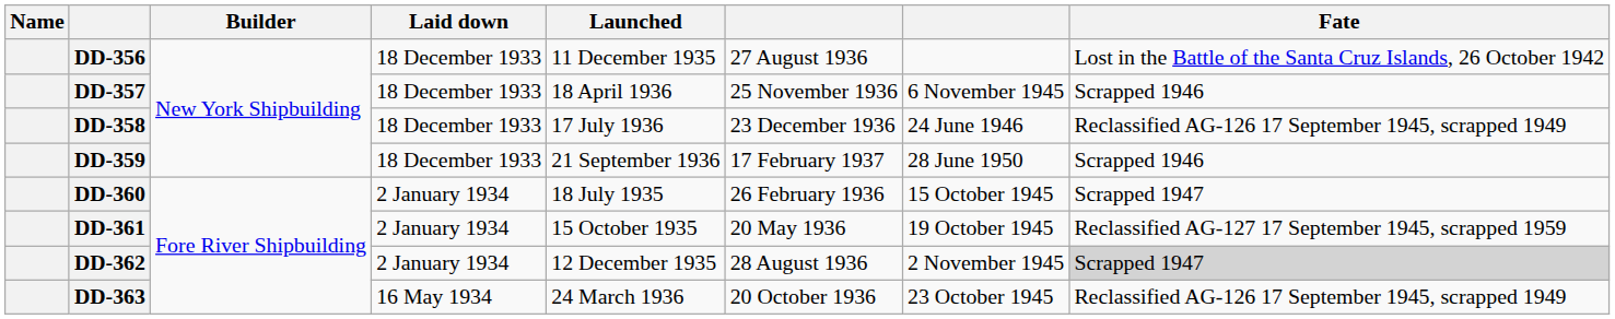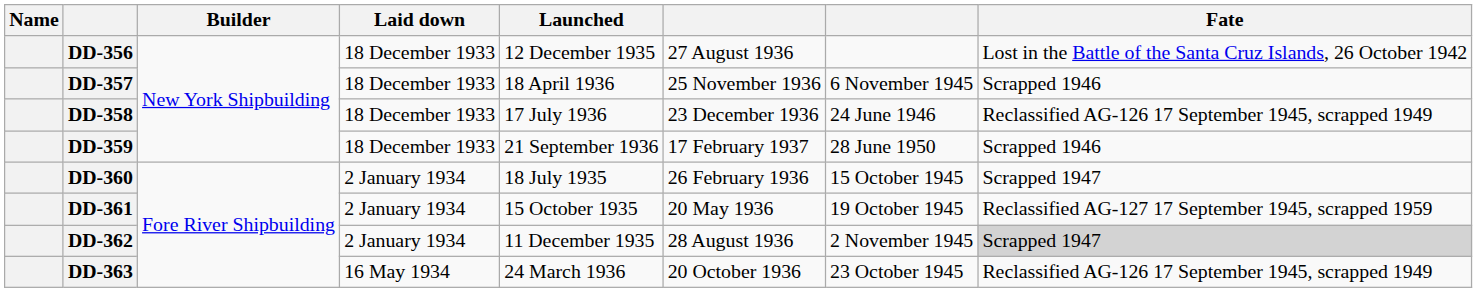DD-356 | Launched: 11 December 1935 -> 12 December 1935
DD-362 | Launched: 12 December 1935 -> 11 December 1935
